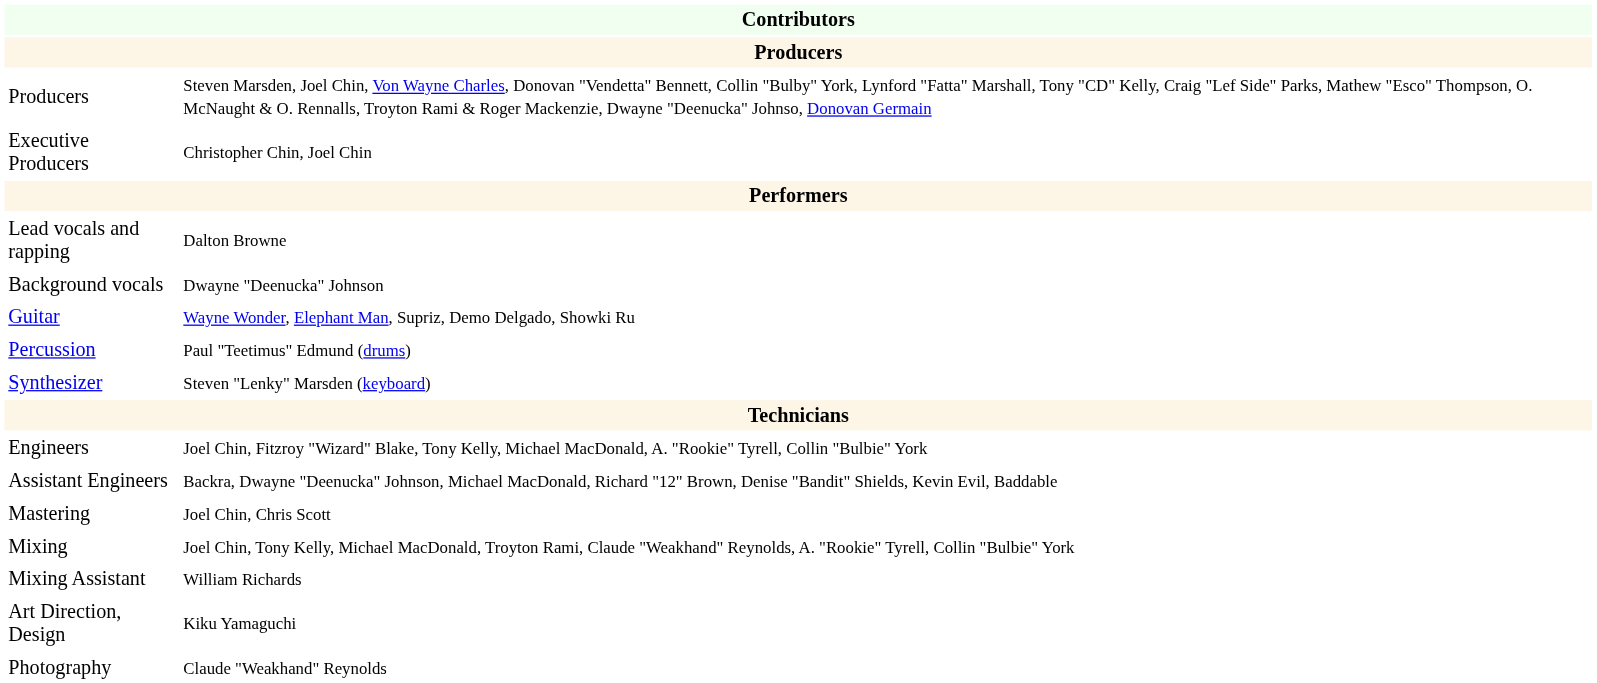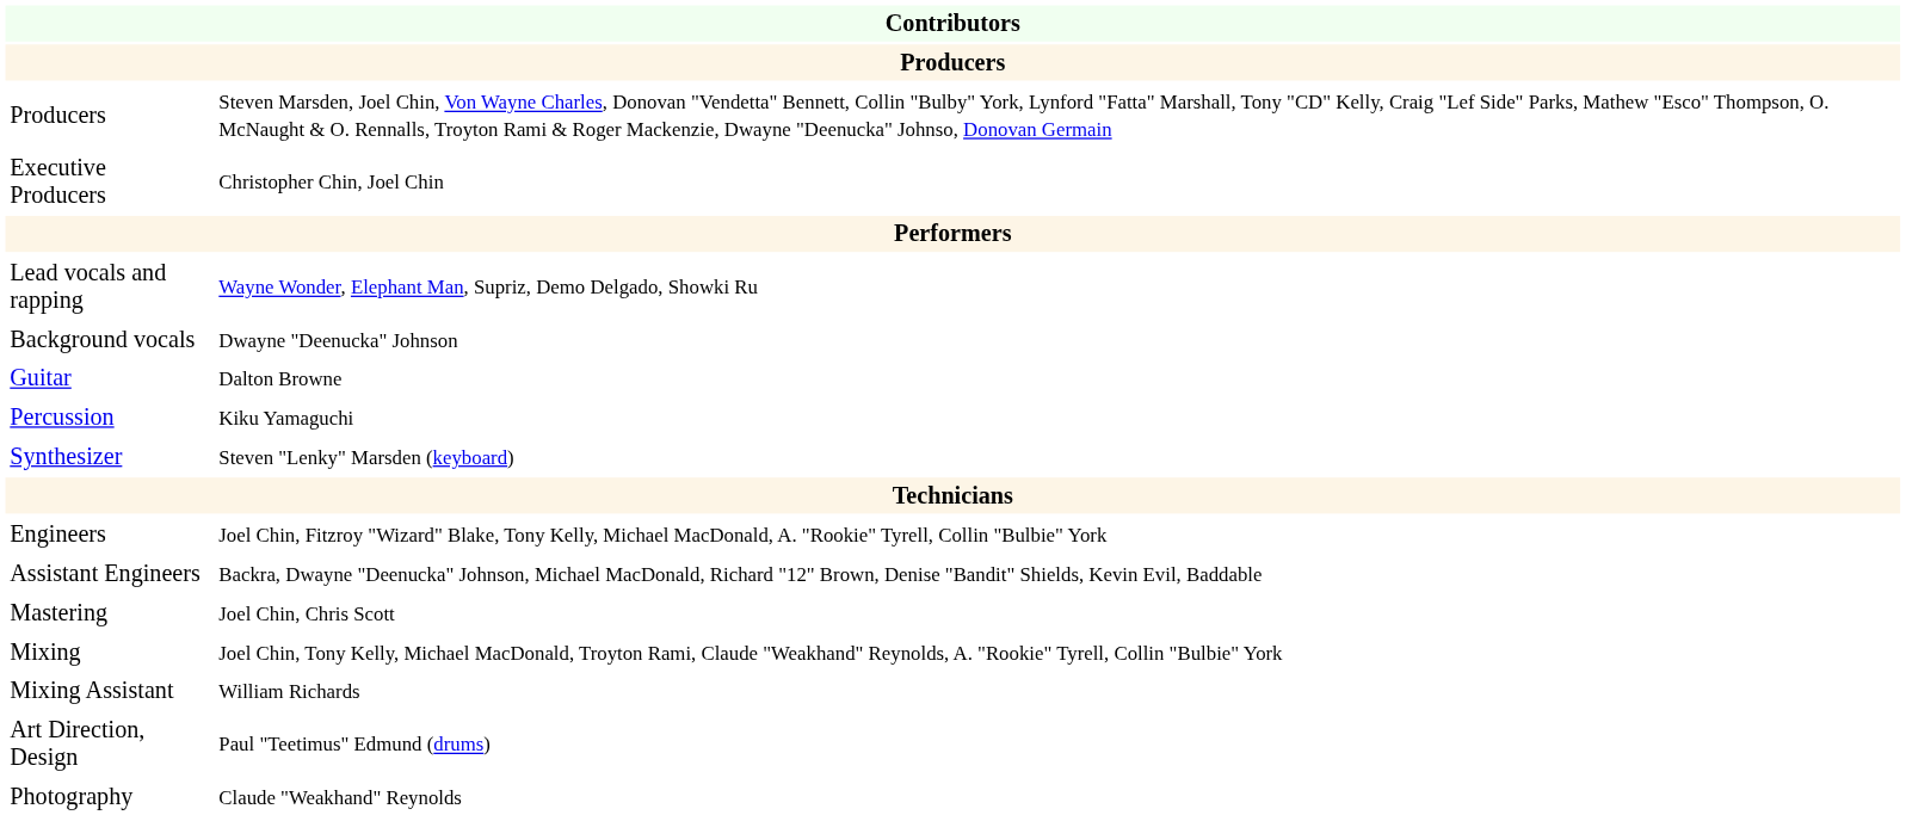Lead vocals and rapping | column 2: Dalton Browne -> Wayne Wonder, Elephant Man, Supriz, Demo Delgado, Showki Ru
Guitar | column 2: Wayne Wonder, Elephant Man, Supriz, Demo Delgado, Showki Ru -> Dalton Browne
Percussion | column 2: Paul "Teetimus" Edmund (drums) -> Kiku Yamaguchi
Art Direction, Design | column 2: Kiku Yamaguchi -> Paul "Teetimus" Edmund (drums)
